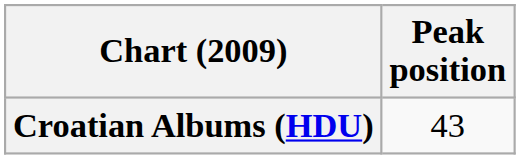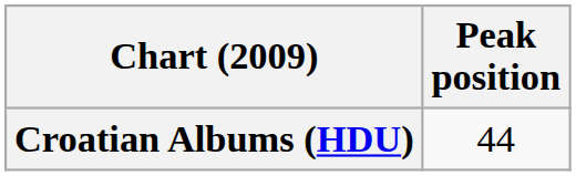Croatian Albums (HDU) | Peak position: 43 -> 44
